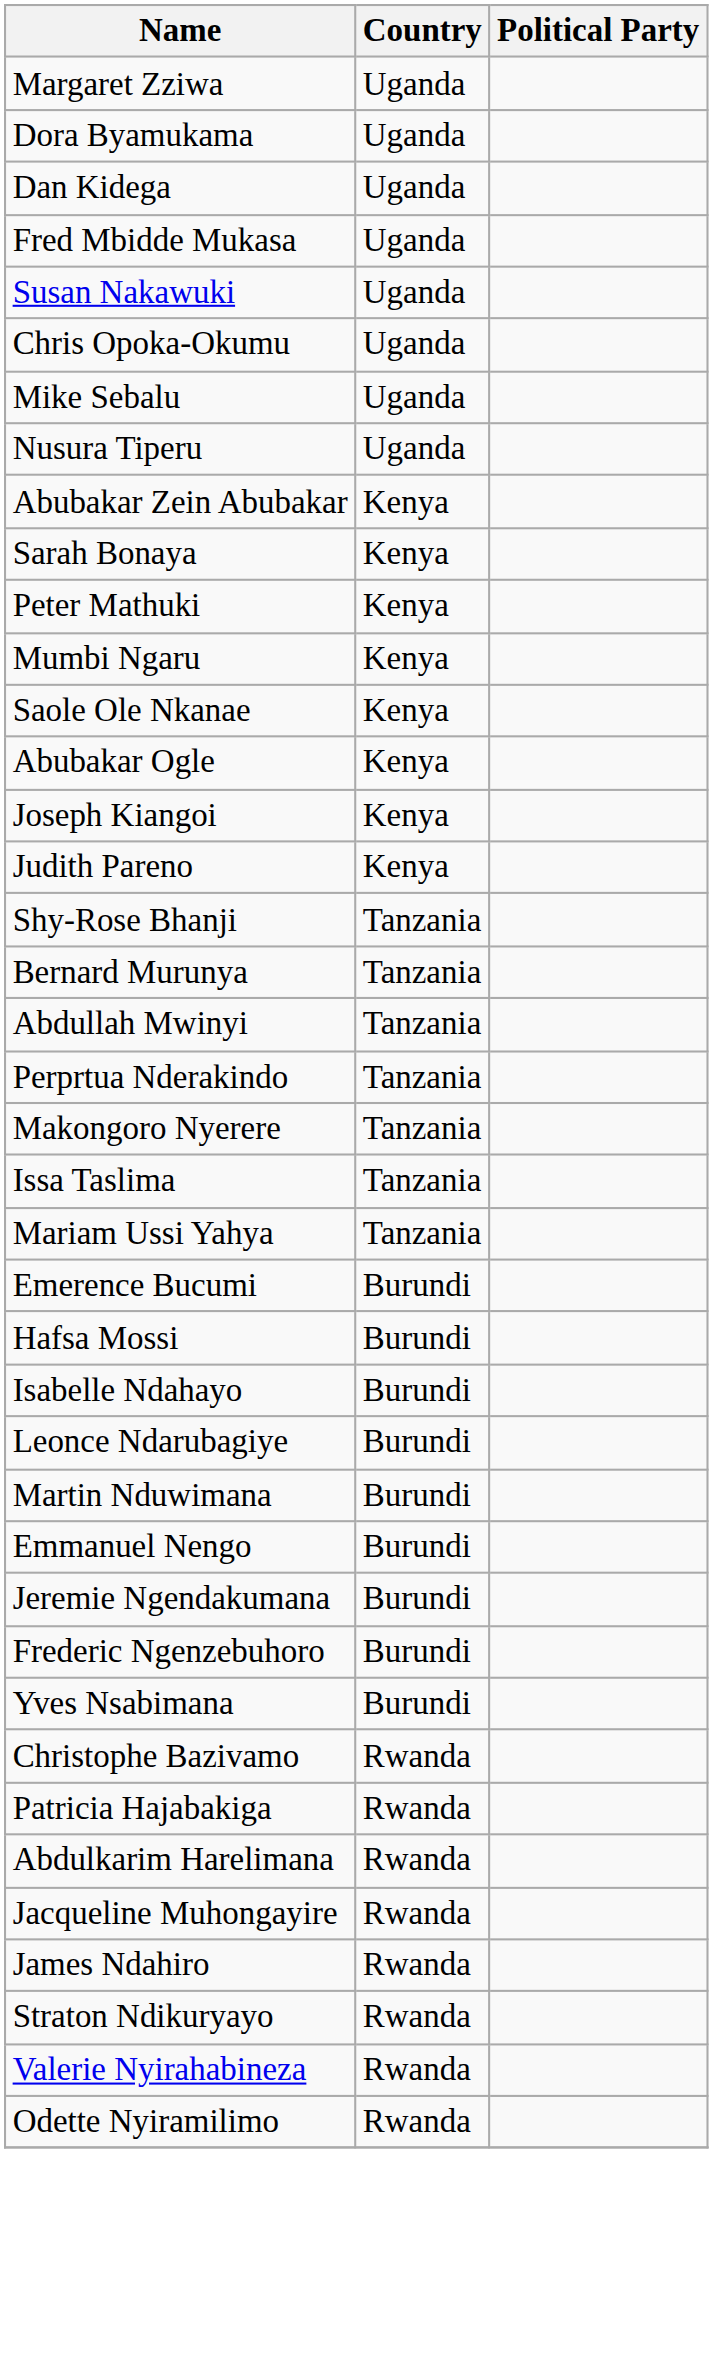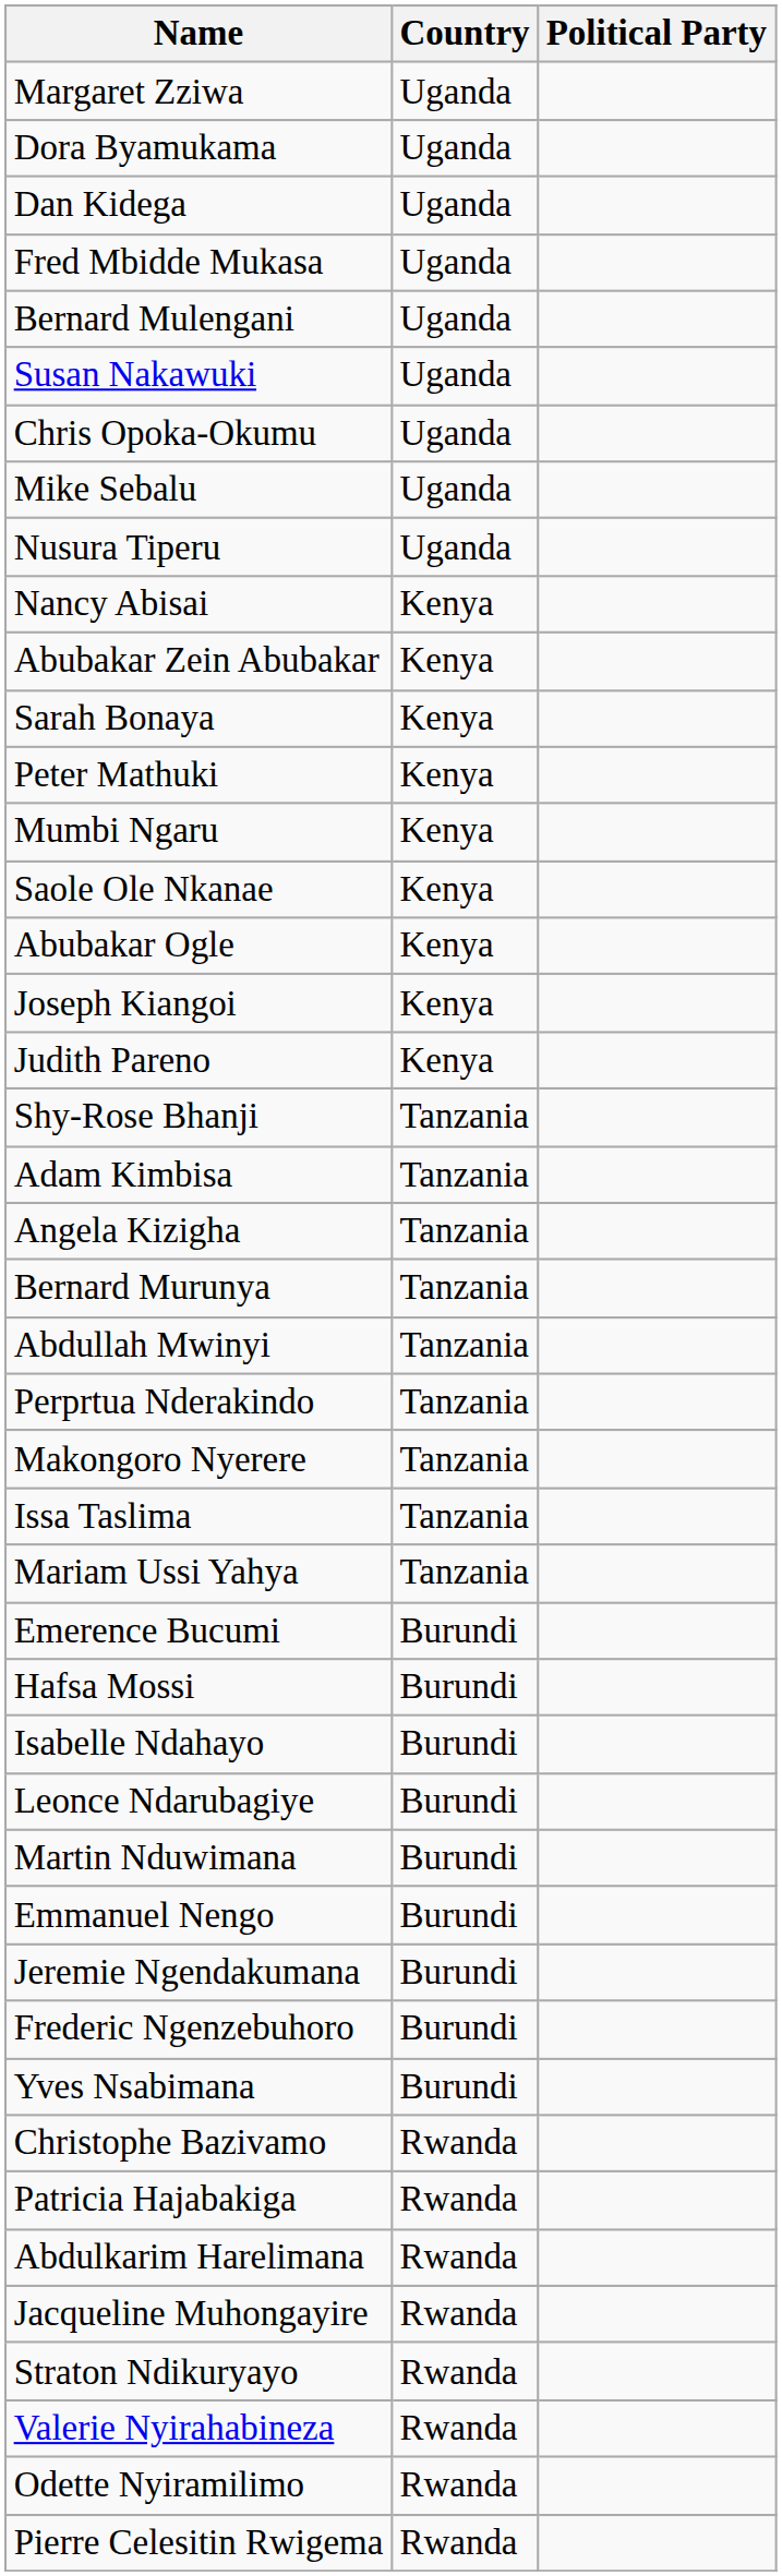+ row: Bernard Mulengani | Uganda
+ row: Nancy Abisai | Kenya
+ row: Adam Kimbisa | Tanzania
+ row: Angela Kizigha | Tanzania
- row: James Ndahiro | Rwanda
+ row: Pierre Celesitin Rwigema | Rwanda
